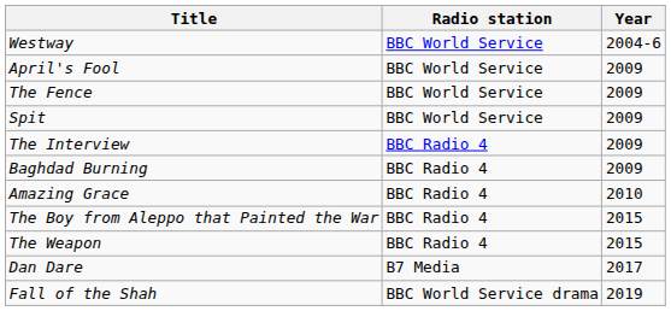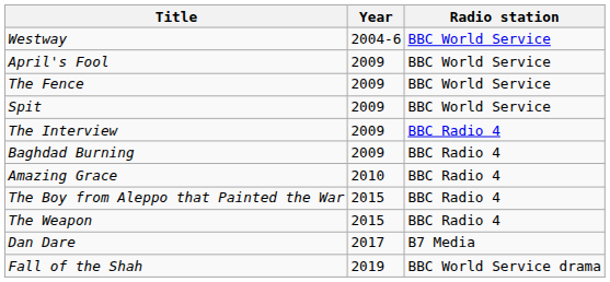columns swapped: Year <-> Radio station
